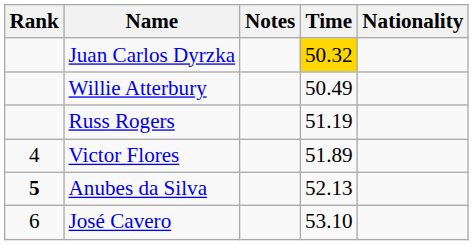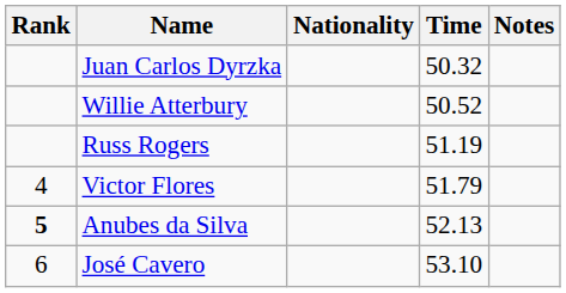columns swapped: Nationality <-> Notes
Juan Carlos Dyrzka | Time: gold background -> no background
Willie Atterbury | Time: 50.49 -> 50.52
Victor Flores | Time: 51.89 -> 51.79
